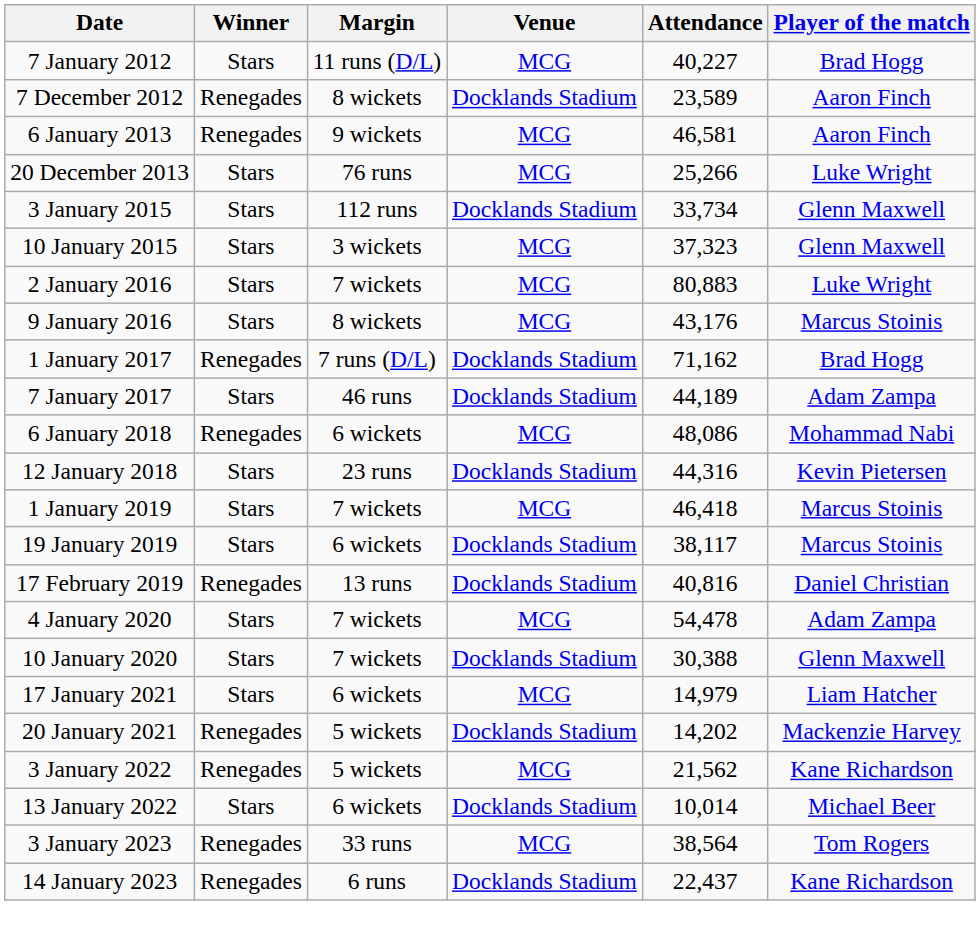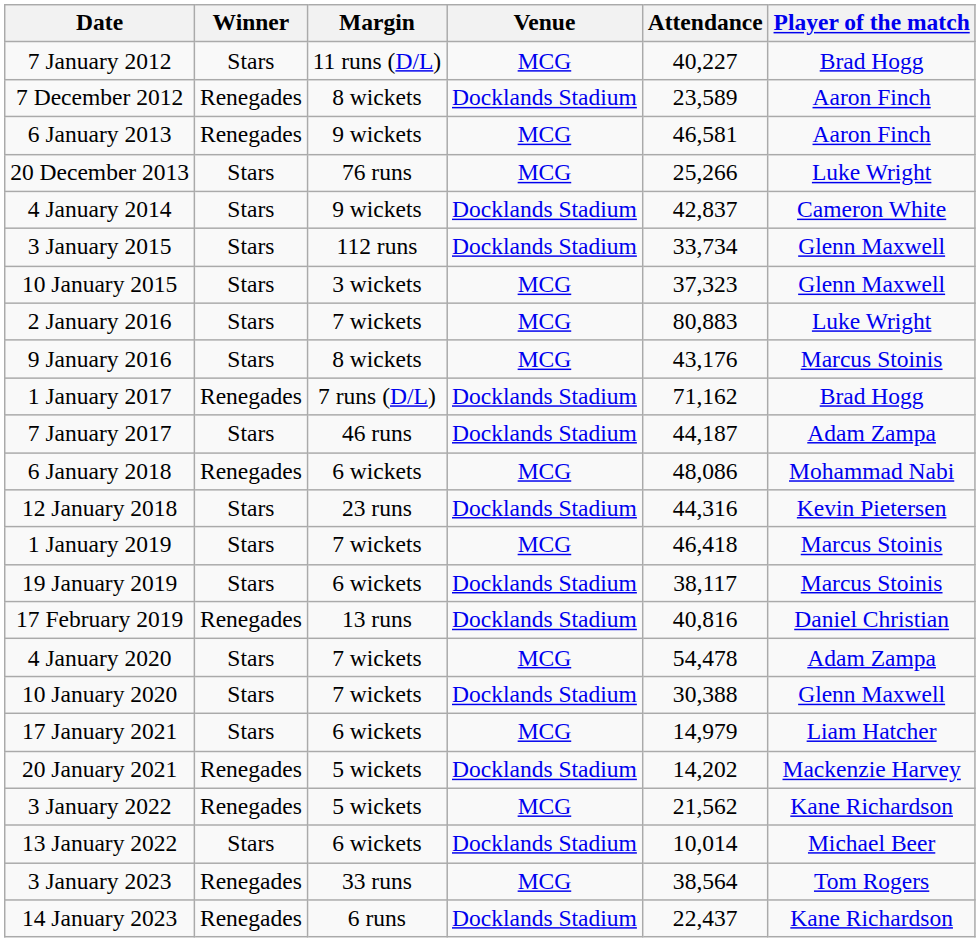+ row: 4 January 2014 | Stars | 9 wickets | Docklands Stadium | 42,837 | Cameron White
7 January 2017 | Attendance: 44,189 -> 44,187
